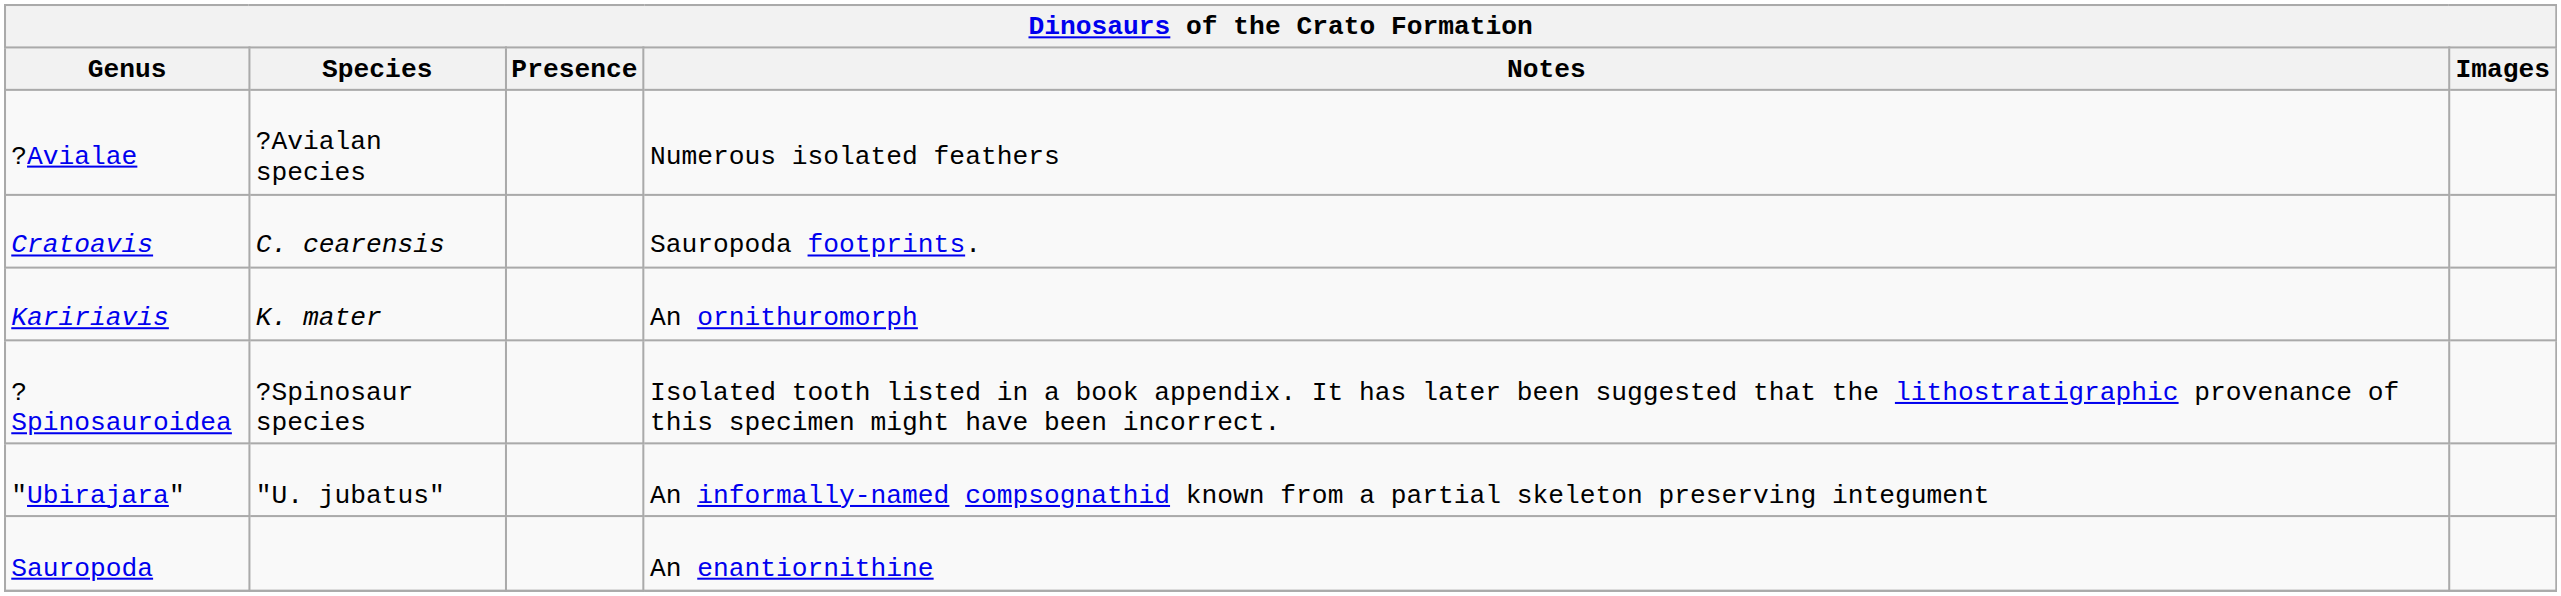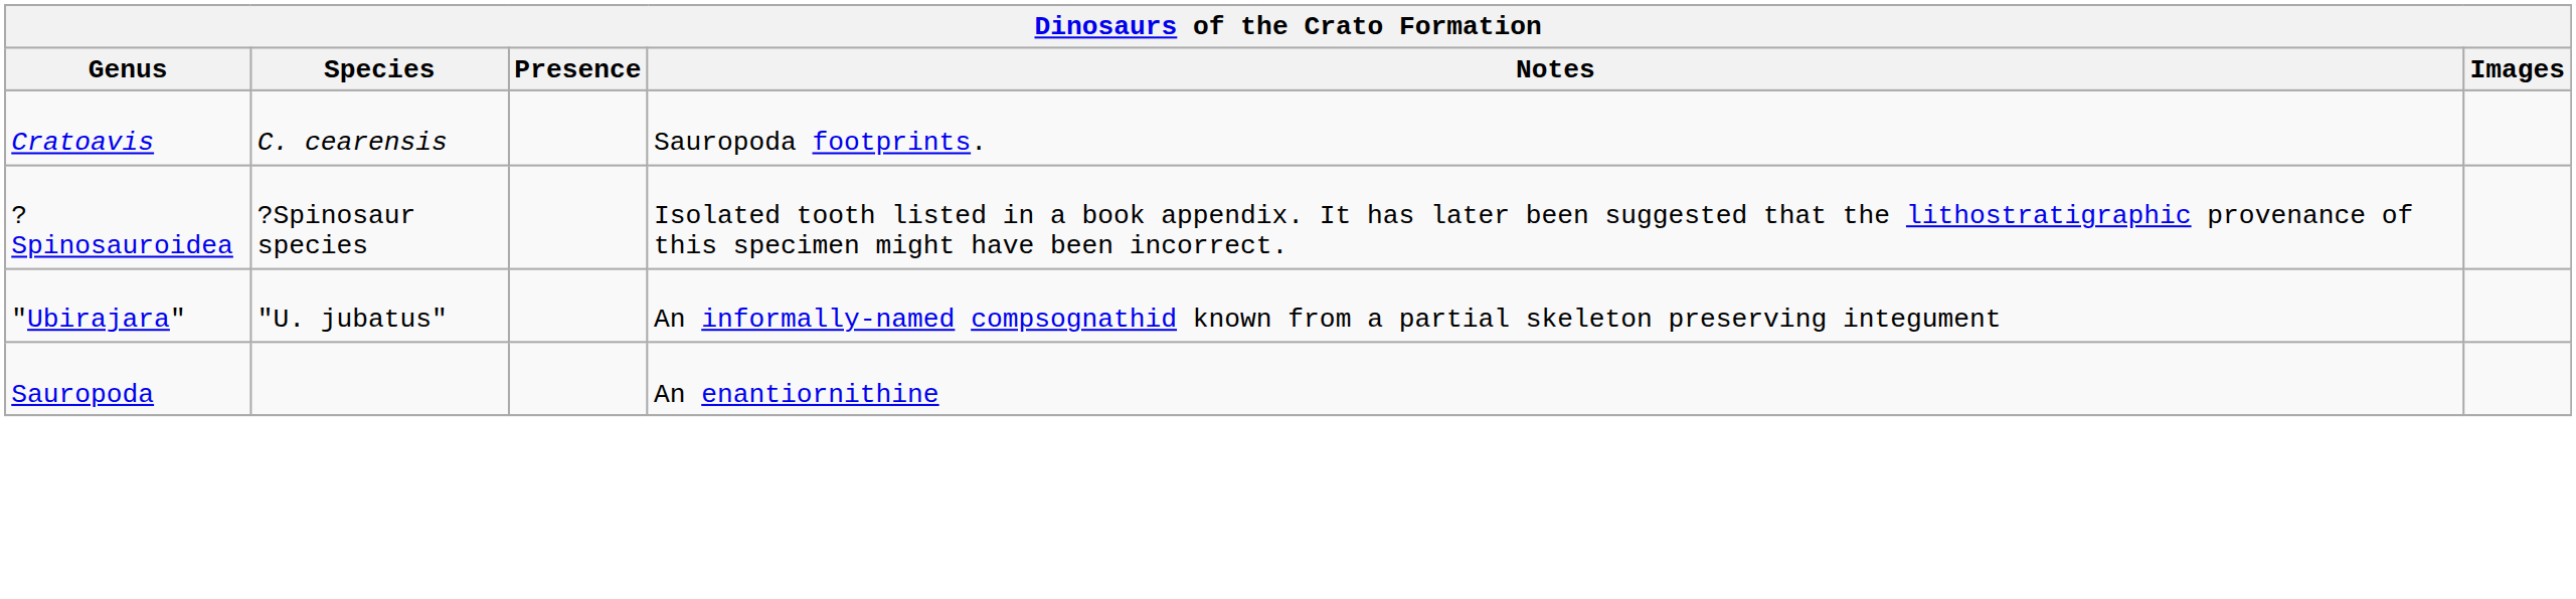- row: ?Avialae | ?Avialan species | Numerous isolated feathers
- row: Kaririavis | K. mater | An ornithuromorph
